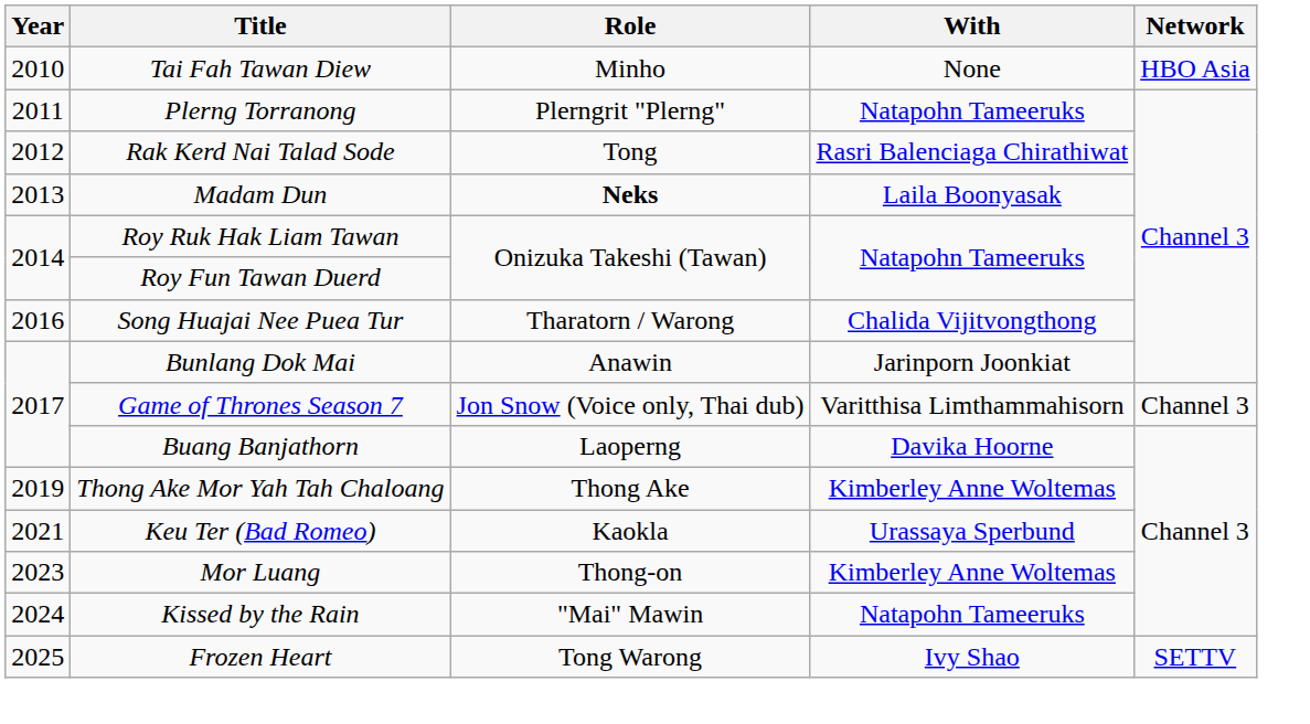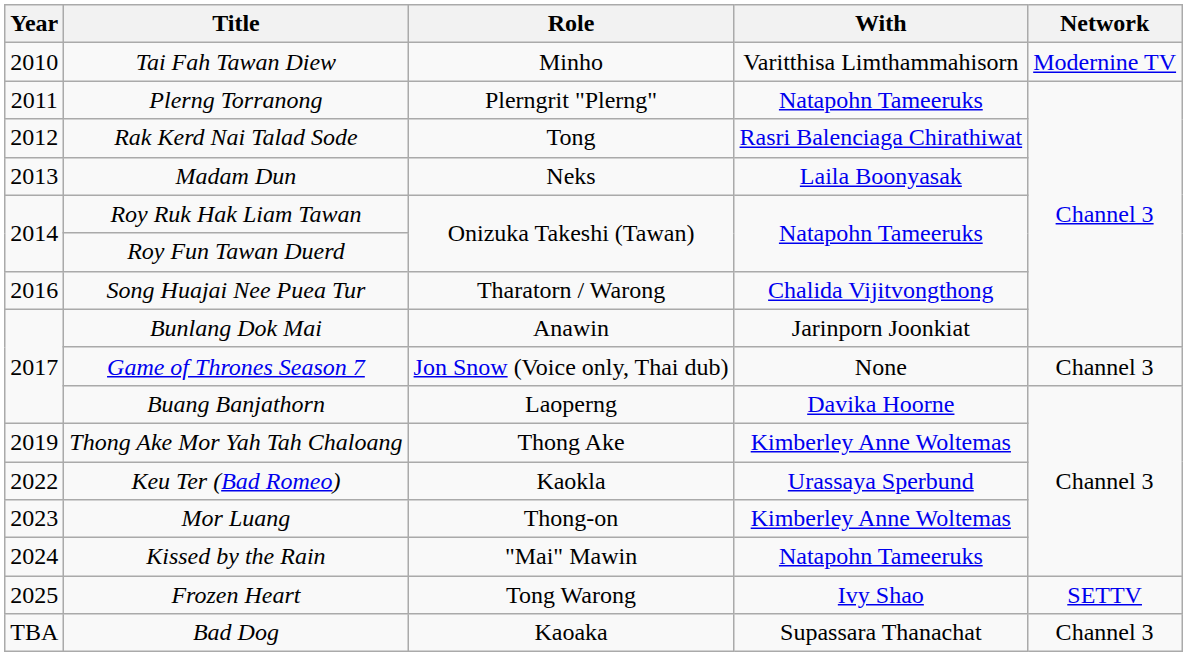Tai Fah Tawan Diew | With: None -> Varitthisa Limthammahisorn
Tai Fah Tawan Diew | Network: HBO Asia -> Modernine TV
Madam Dun | Role: bold -> normal
Game of Thrones Season 7 | With: Varitthisa Limthammahisorn -> None
Keu Ter (Bad Romeo) | Year: 2021 -> 2022
+ row: TBA | Bad Dog | Kaoaka | Supassara Thanachat | Channel 3
